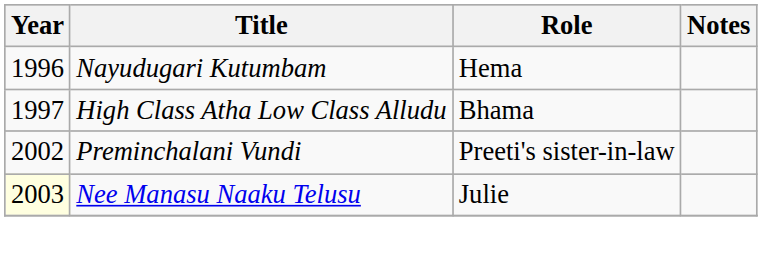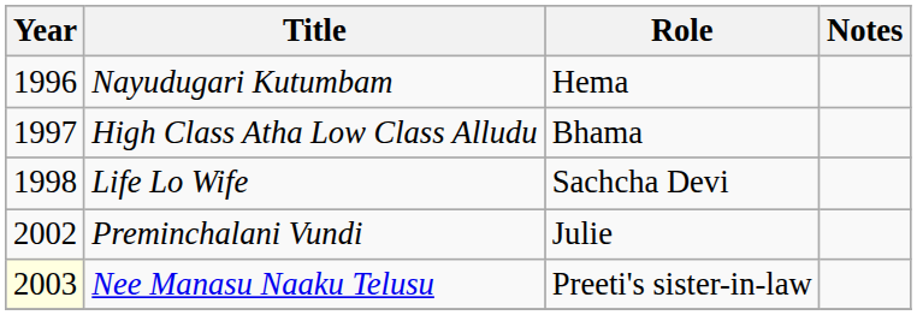+ row: 1998 | Life Lo Wife | Sachcha Devi
Preminchalani Vundi | Role: Preeti's sister-in-law -> Julie
Nee Manasu Naaku Telusu | Role: Julie -> Preeti's sister-in-law
